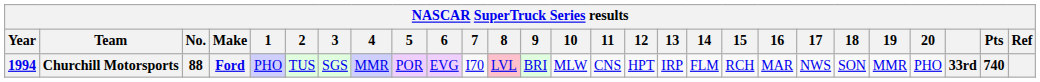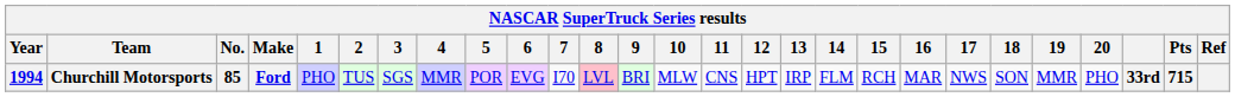Churchill Motorsports | No.: 88 -> 85
Churchill Motorsports | Pts: 740 -> 715
